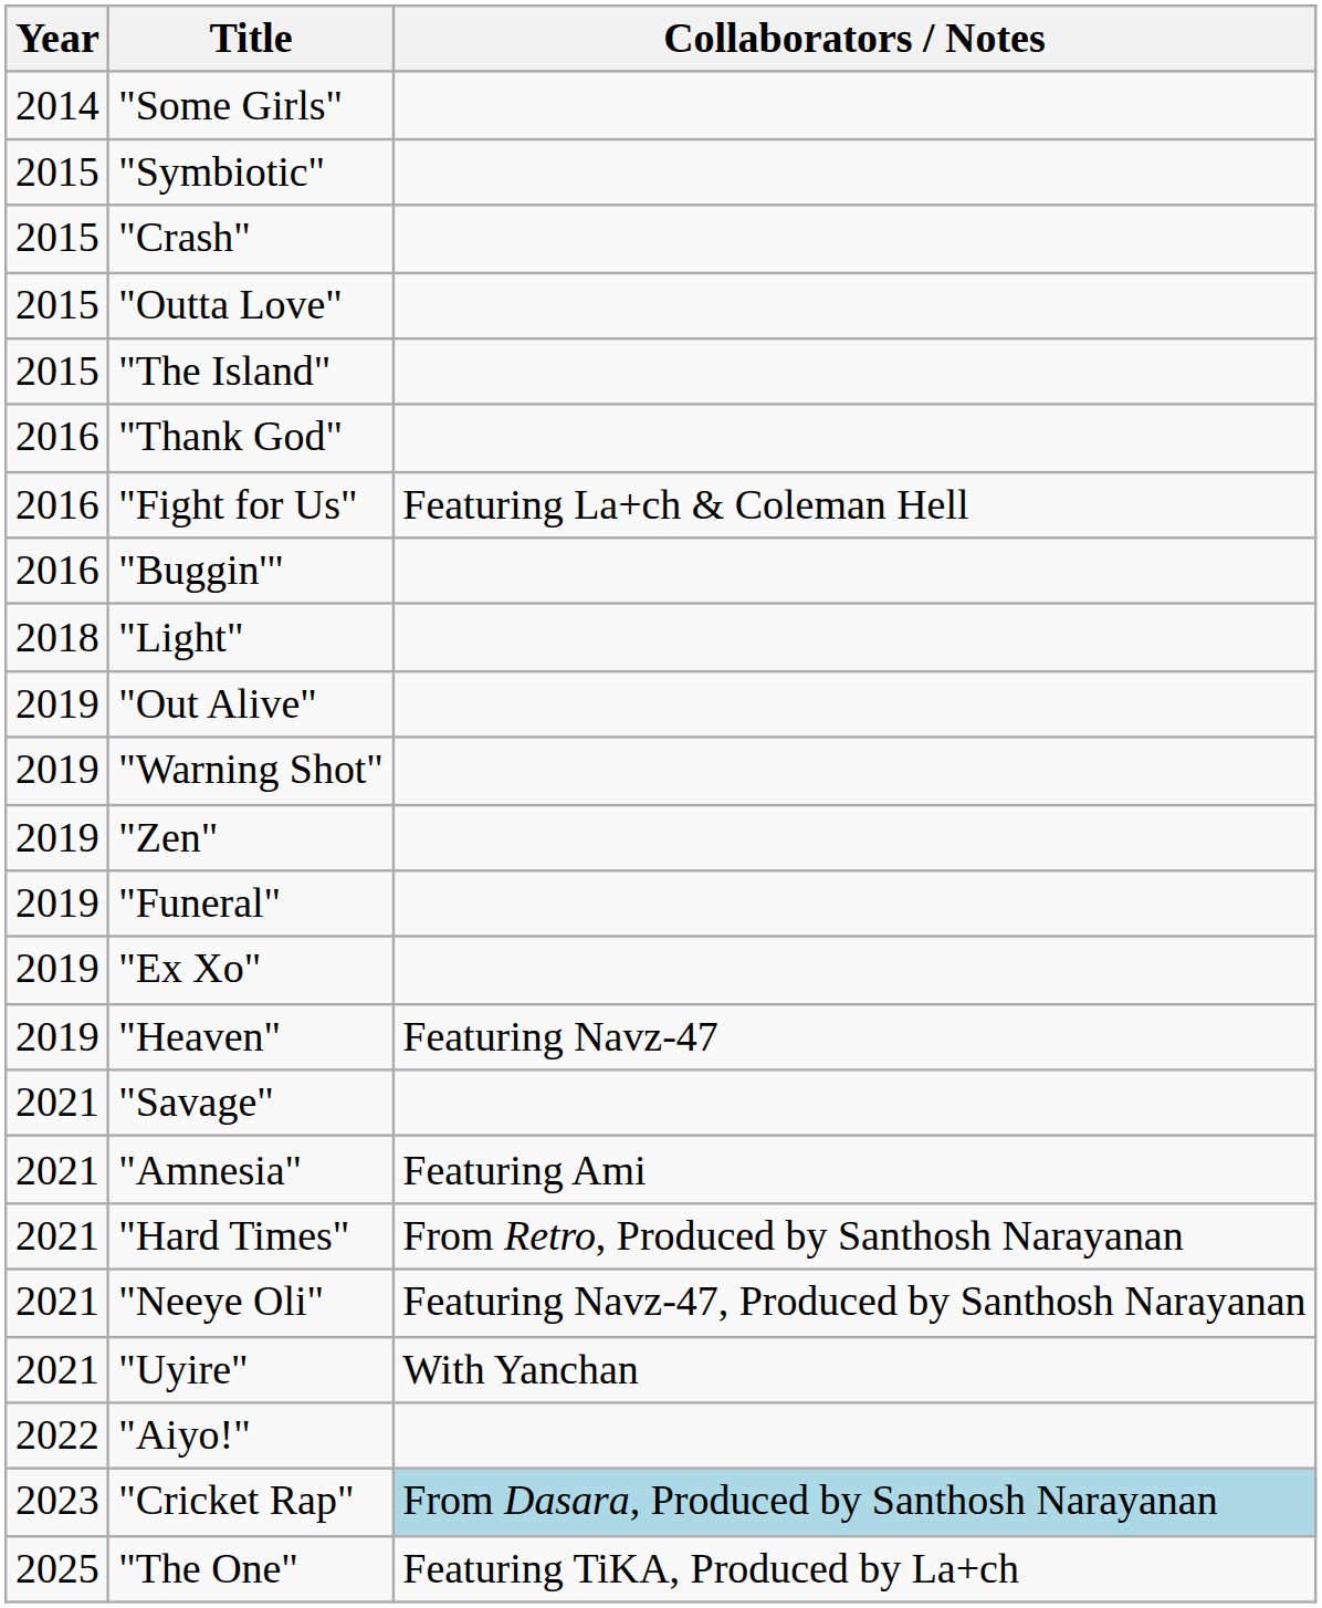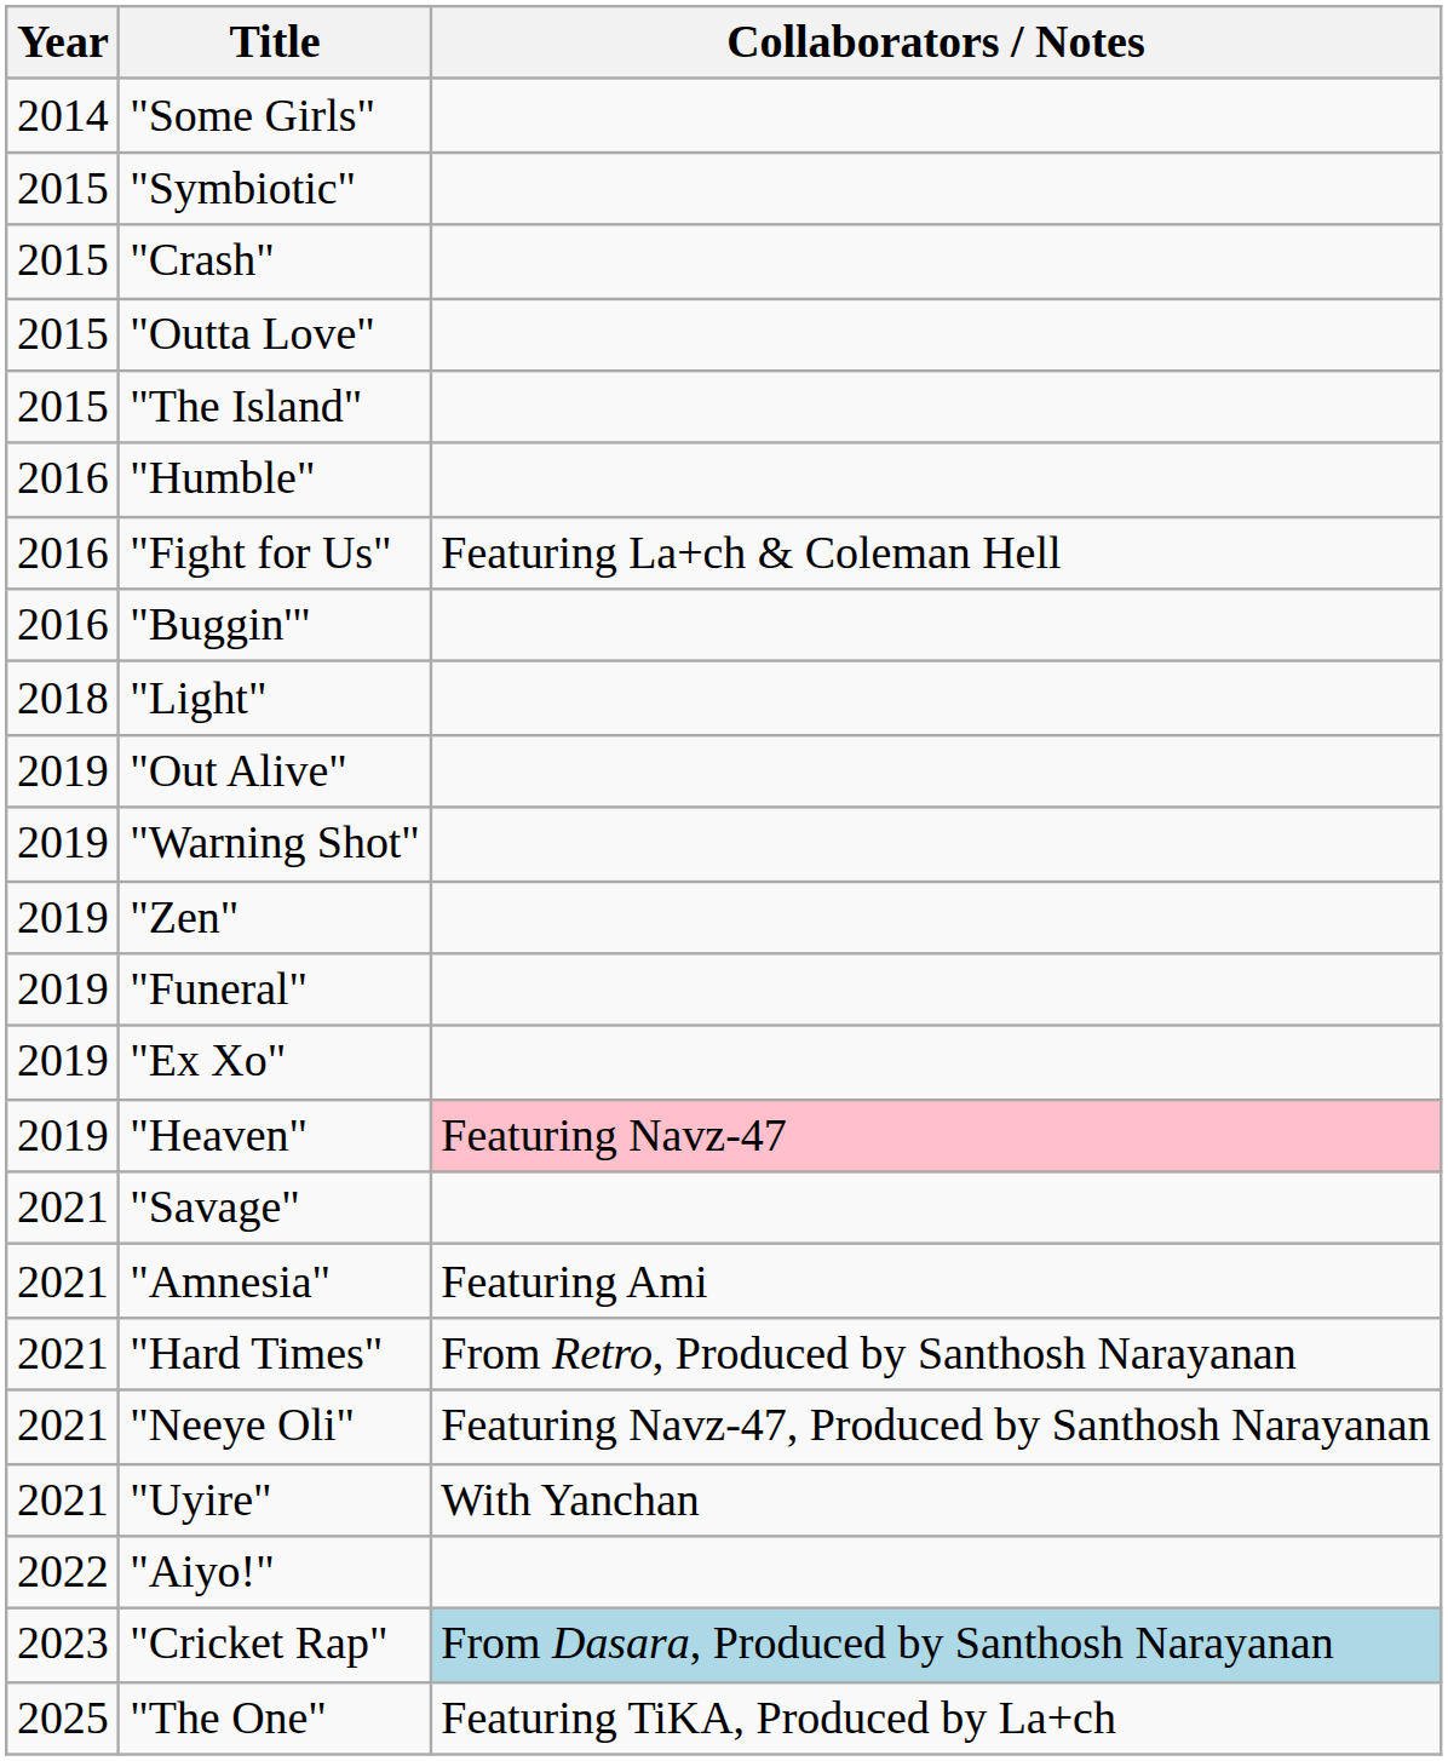- row: 2016 | "Thank God"
+ row: 2016 | "Humble"
"Heaven" | Collaborators / Notes: no background -> pink background
